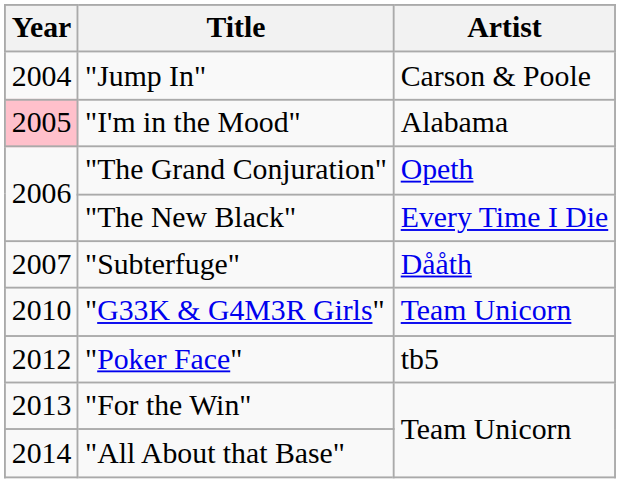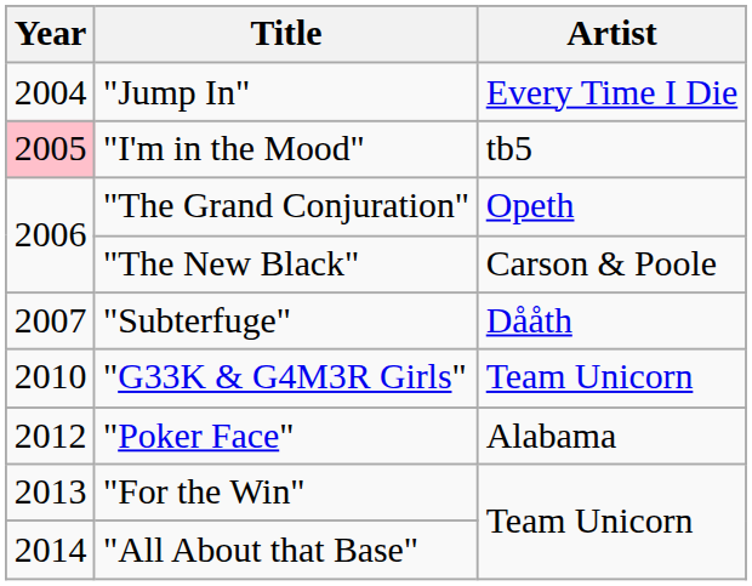"Jump In" | Artist: Carson & Poole -> Every Time I Die
"I'm in the Mood" | Artist: Alabama -> tb5
"The New Black" | Artist: Every Time I Die -> Carson & Poole
"Poker Face" | Artist: tb5 -> Alabama
